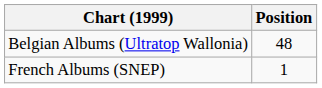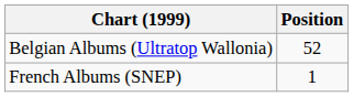Belgian Albums (Ultratop Wallonia) | Position: 48 -> 52
